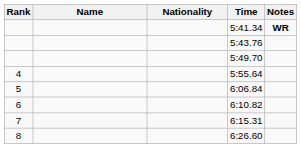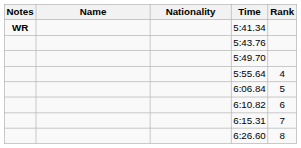columns swapped: Rank <-> Notes
